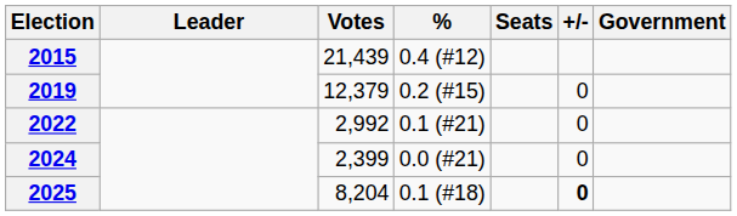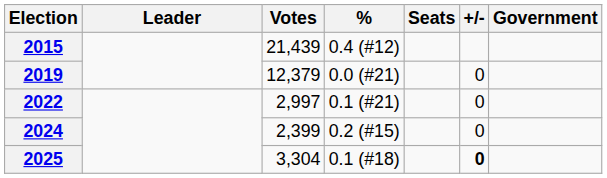2019 | %: 0.2 (#15) -> 0.0 (#21)
2022 | Votes: 2,992 -> 2,997
2024 | %: 0.0 (#21) -> 0.2 (#15)
2025 | Votes: 8,204 -> 3,304
